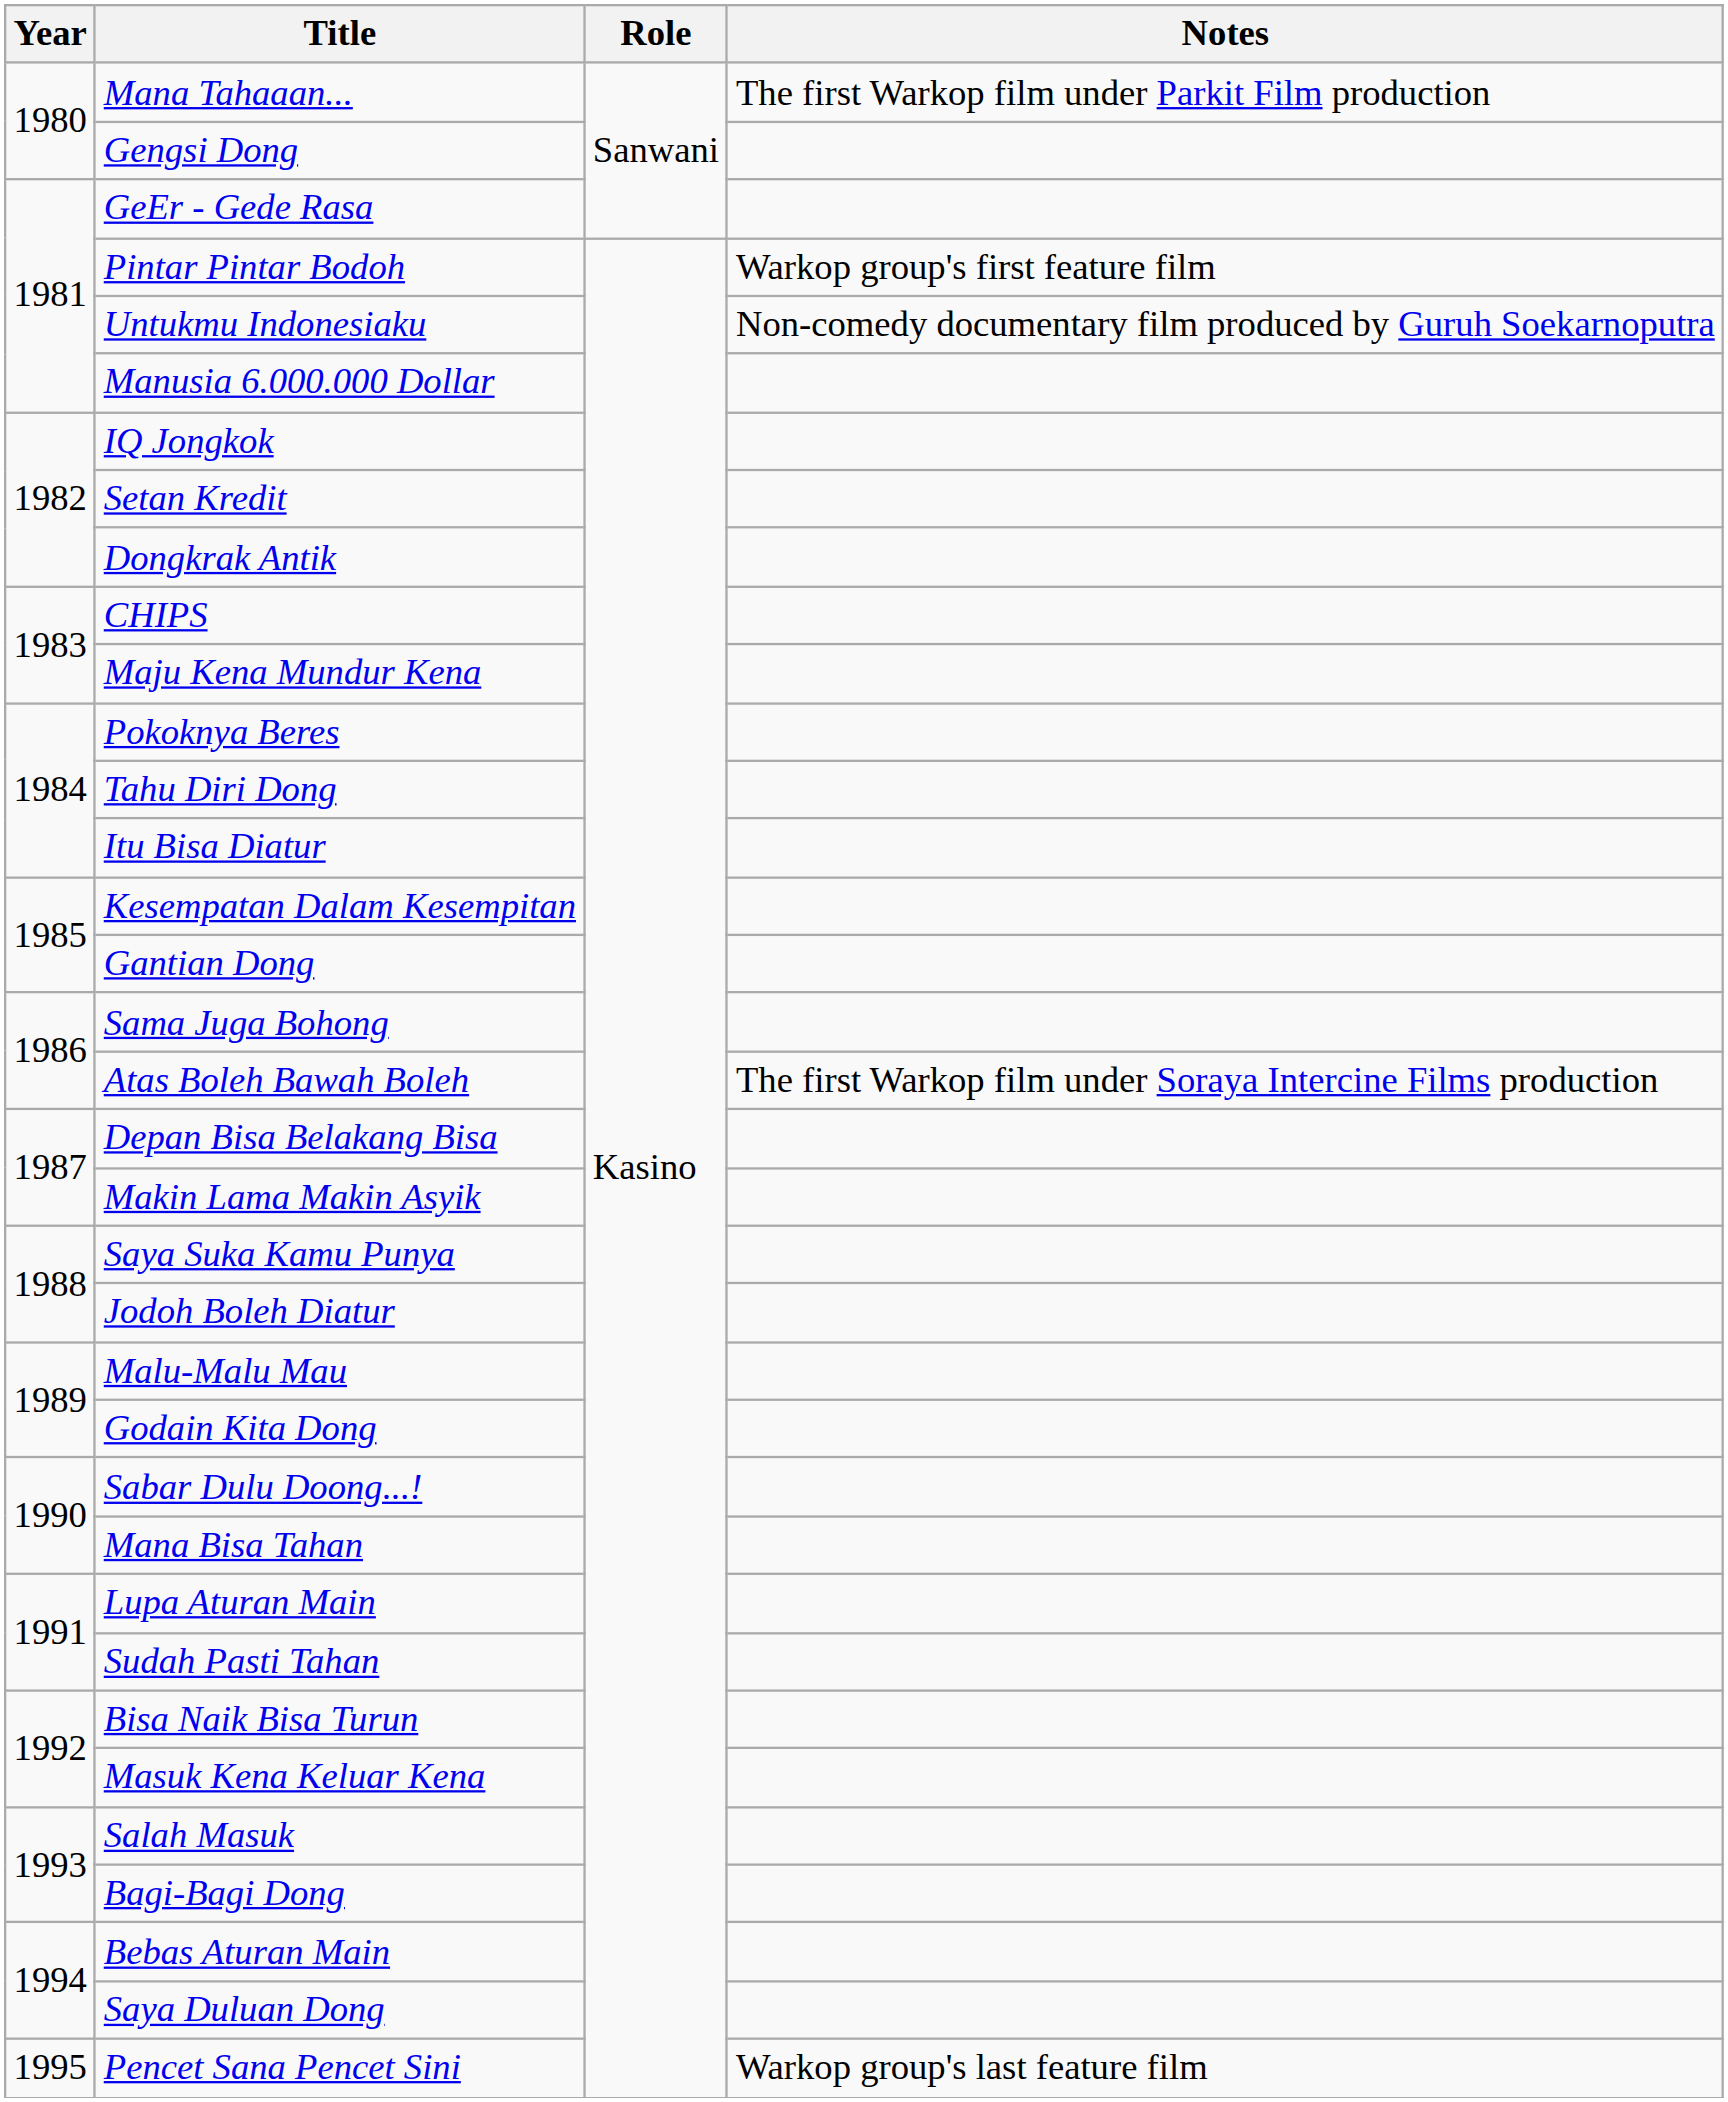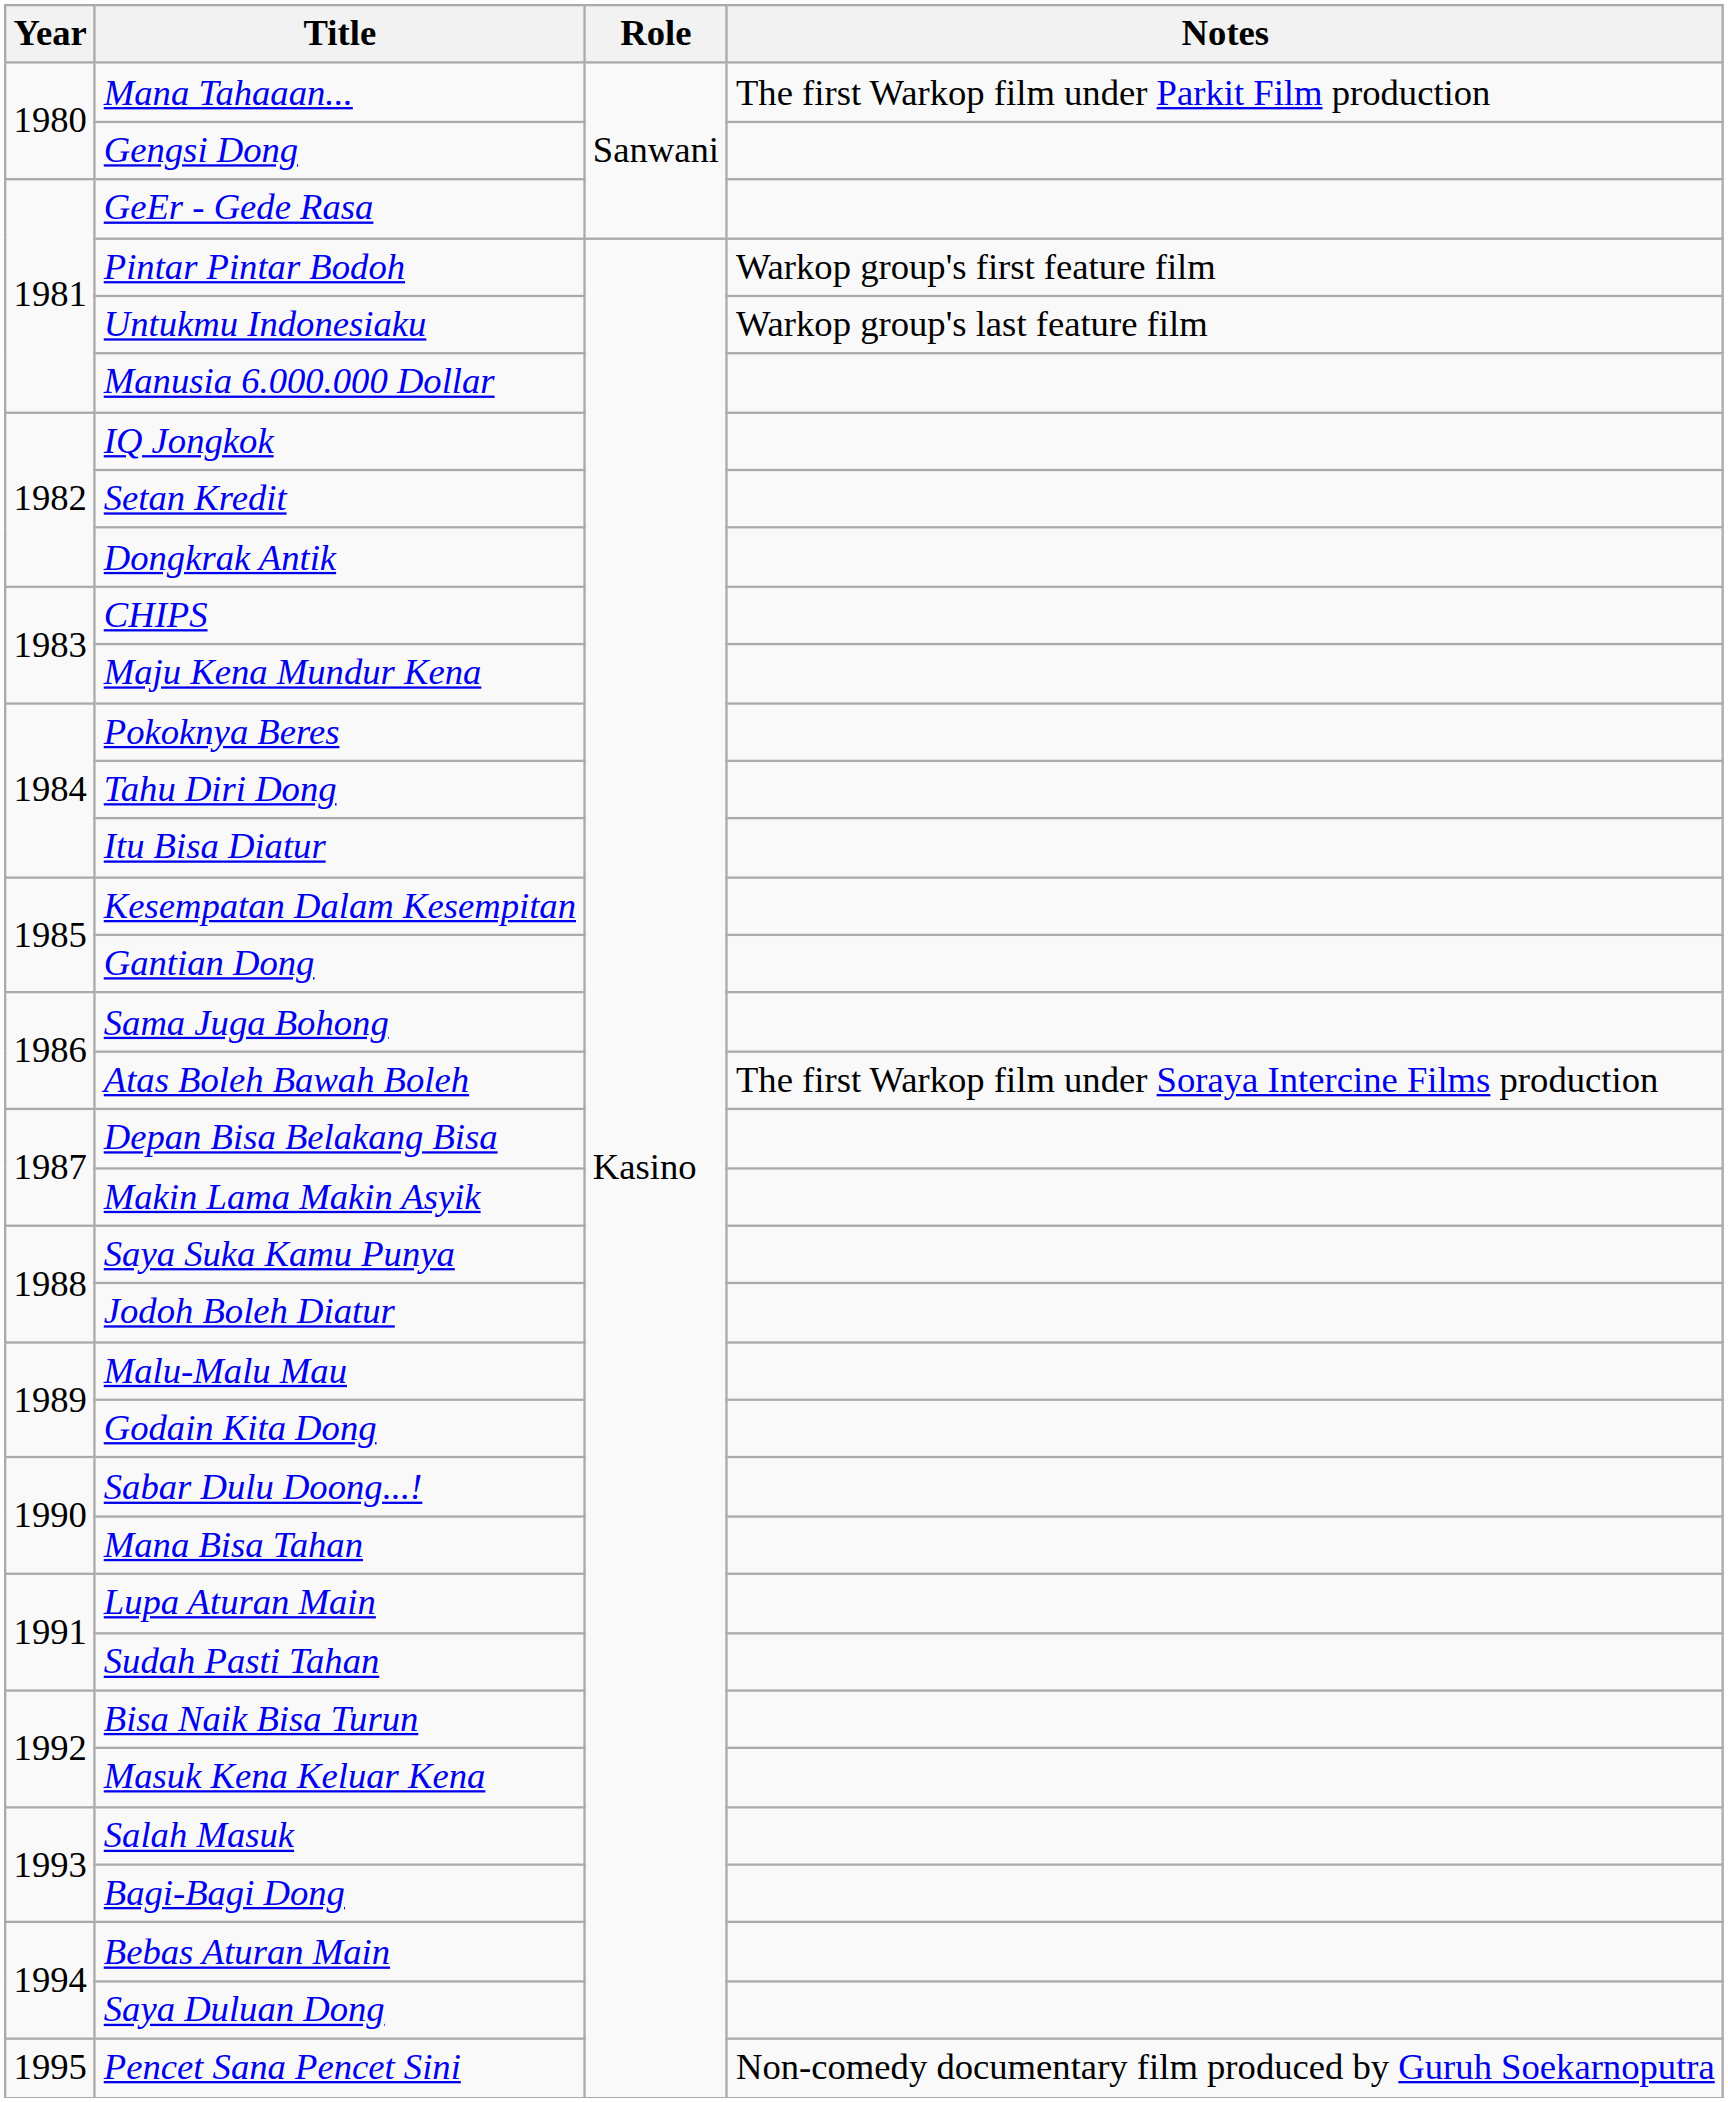Untukmu Indonesiaku | Notes: Non-comedy documentary film produced by Guruh Soekarnoputra -> Warkop group's last feature film
Pencet Sana Pencet Sini | Notes: Warkop group's last feature film -> Non-comedy documentary film produced by Guruh Soekarnoputra
